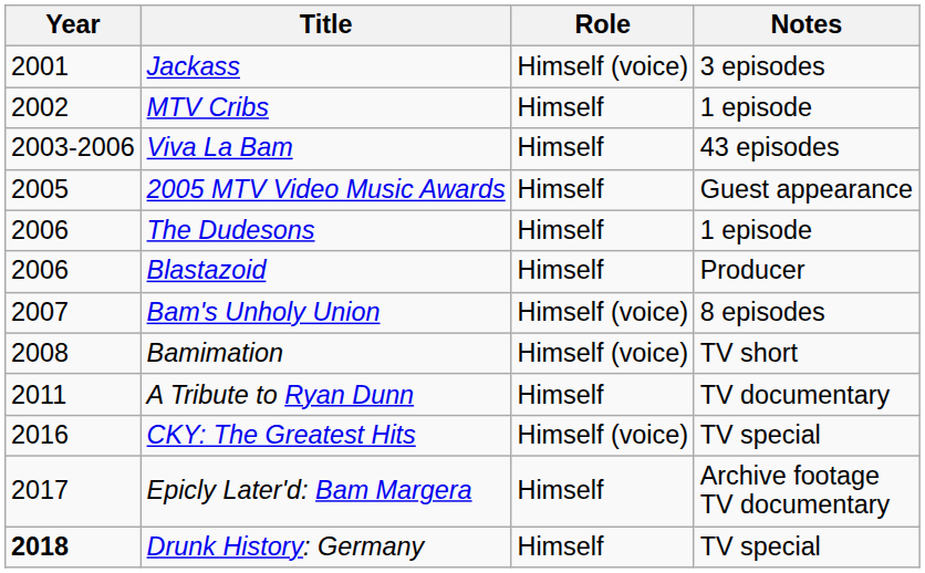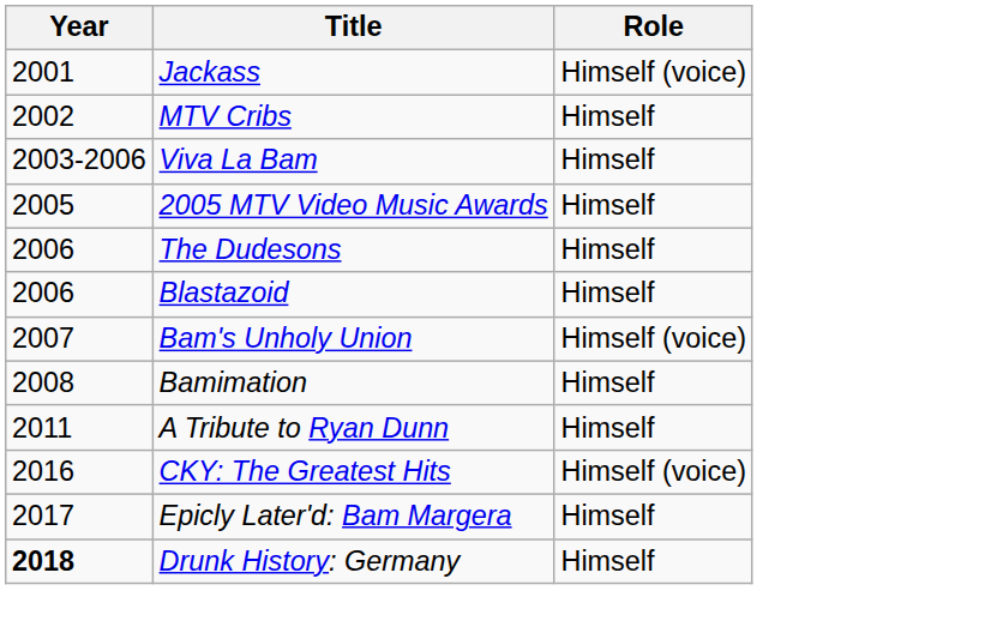- column: Notes | 3 episodes | 1 episode | 43 episodes | Guest appearance | 1 episode | Producer | 8 episodes | TV short | TV documentary | TV special | Archive footage TV documentary | TV special
Bamimation | Role: Himself (voice) -> Himself
